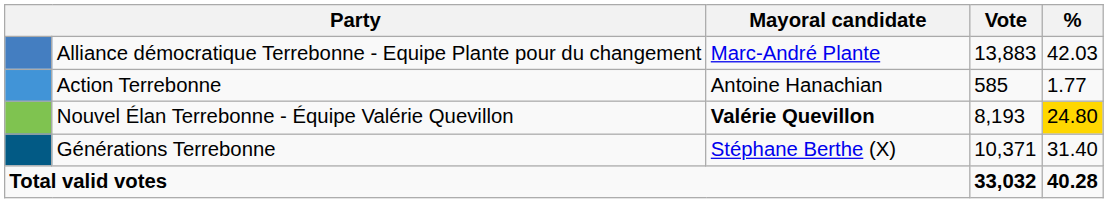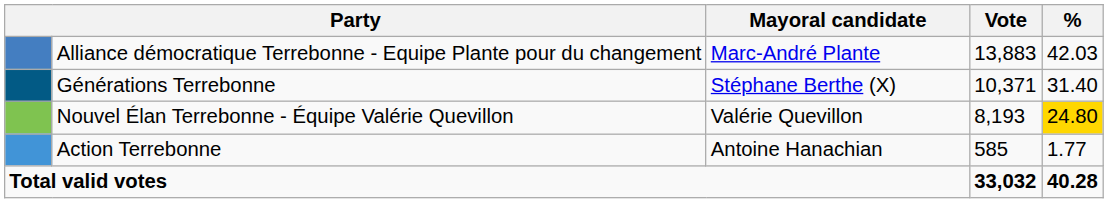rows swapped: Générations Terrebonne <-> Action Terrebonne
Nouvel Élan Terrebonne - Équipe Valérie Quevillon | Mayoral candidate: bold -> normal
